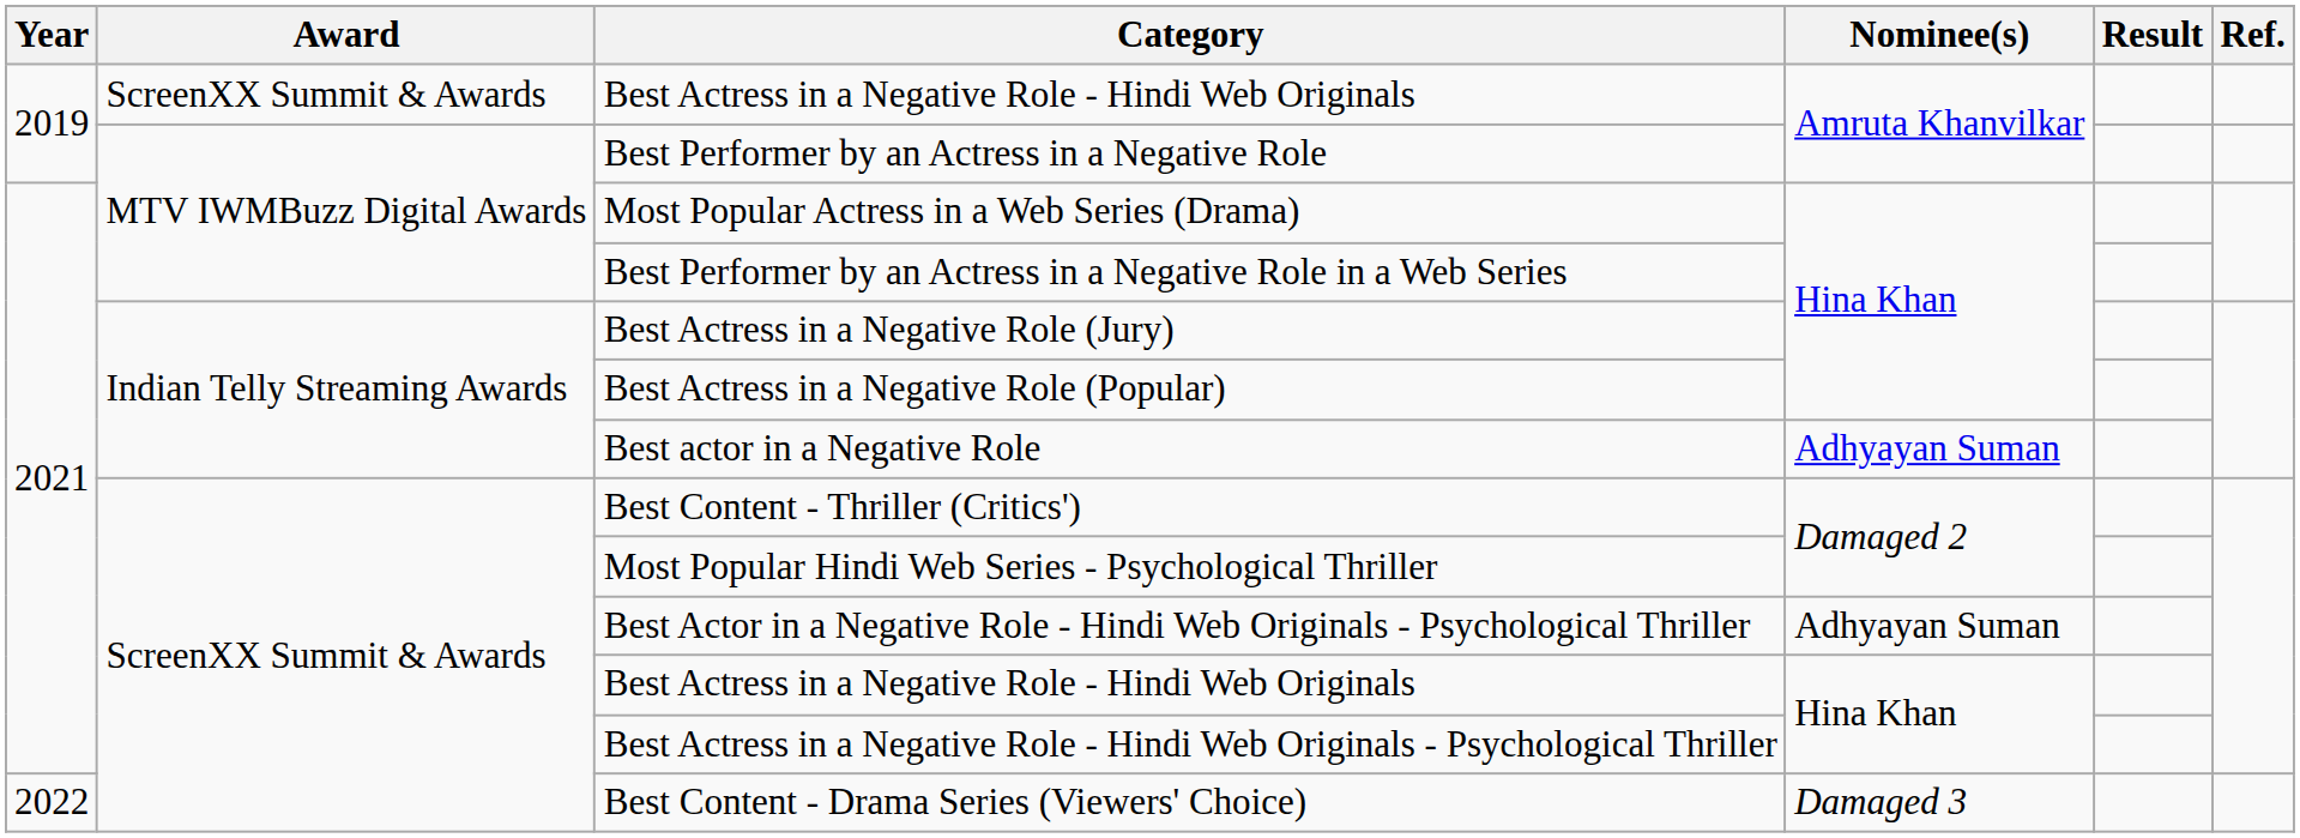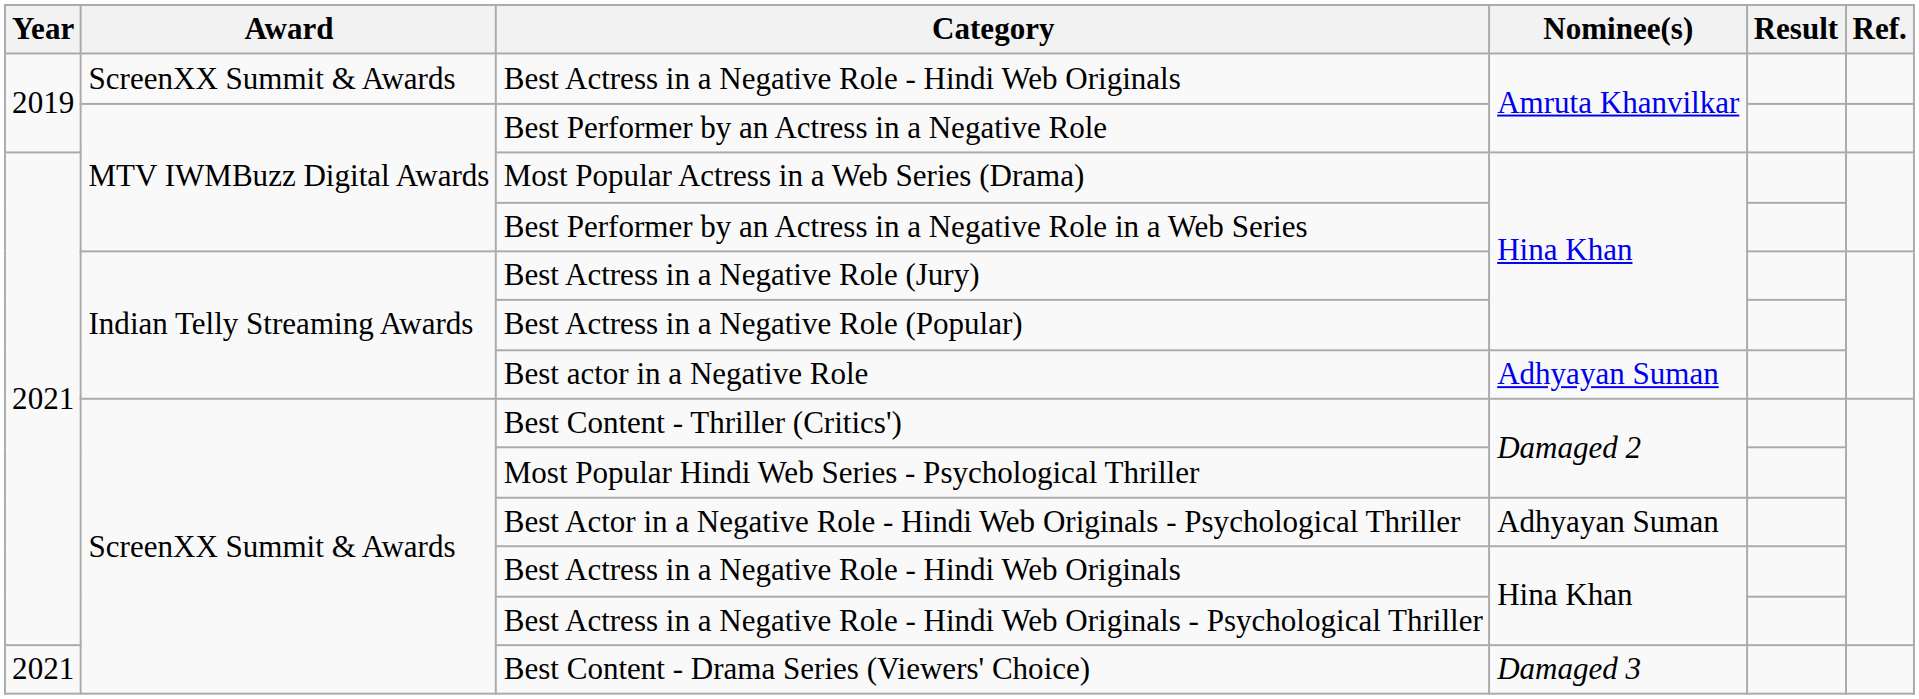Best Content - Drama Series (Viewers' Choice) | Year: 2022 -> 2021
